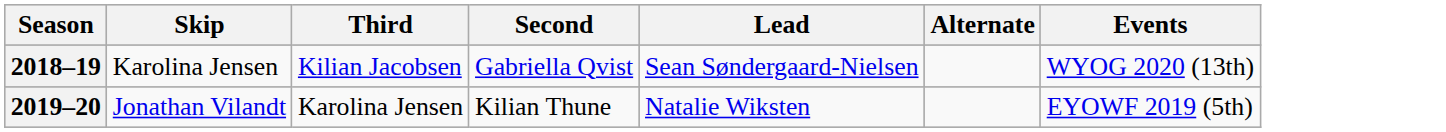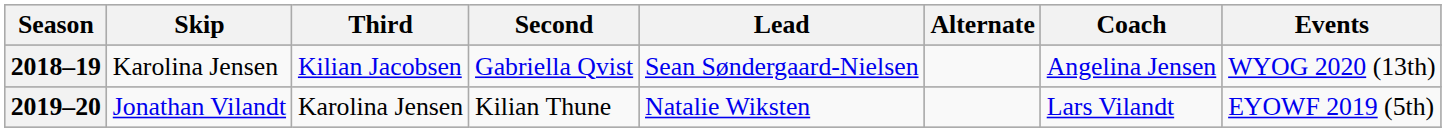+ column: Coach | Angelina Jensen | Lars Vilandt
